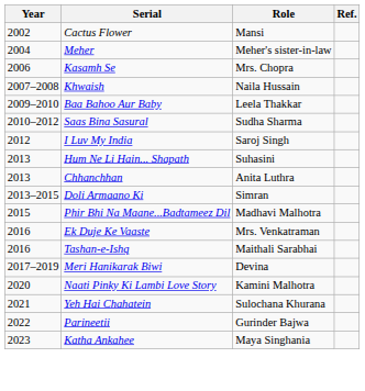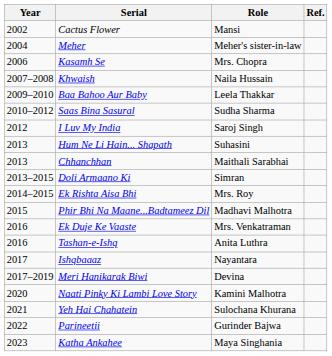Chhanchhan | Role: Anita Luthra -> Maithali Sarabhai
+ row: 2014–2015 | Ek Rishta Aisa Bhi | Mrs. Roy
Tashan-e-Ishq | Role: Maithali Sarabhai -> Anita Luthra
+ row: 2017 | Ishqbaaaz | Nayantara
